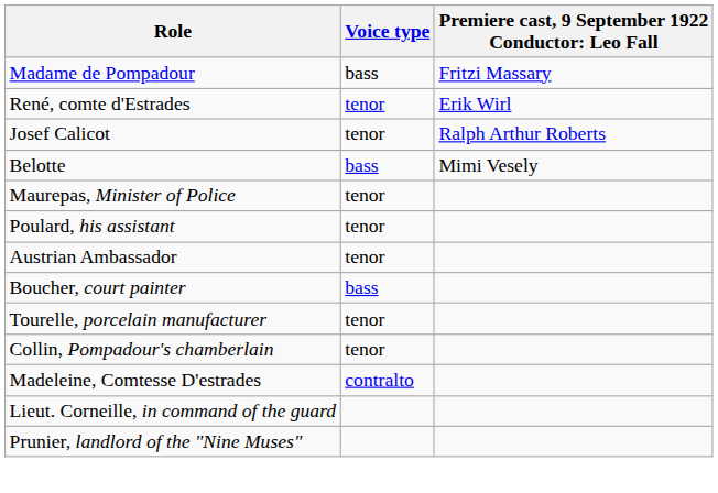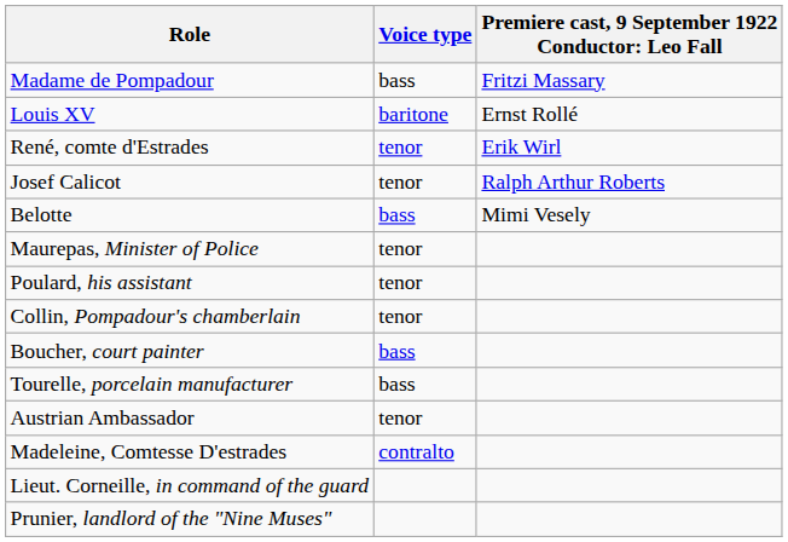+ row: Louis XV | baritone | Ernst Rollé
rows swapped: Collin, Pompadour's chamberlain <-> Austrian Ambassador
Tourelle, porcelain manufacturer | Voice type: tenor -> bass
